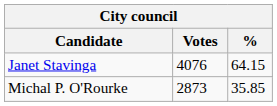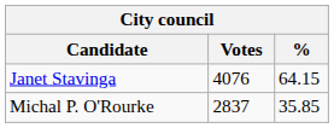Michal P. O'Rourke | Votes: 2873 -> 2837
